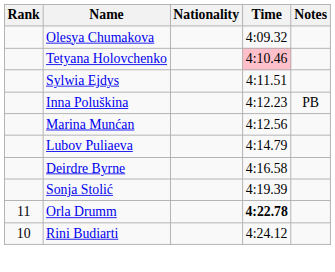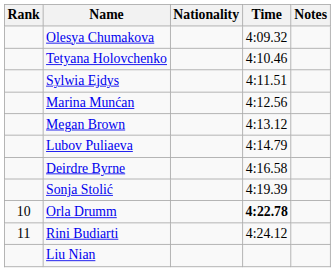Tetyana Holovchenko | Time: pink background -> no background
- row: Inna Poluškina | 4:12.23 | PB
+ row: Megan Brown | 4:13.12
Orla Drumm | Rank: 11 -> 10
Rini Budiarti | Rank: 10 -> 11
+ row: Liu Nian
